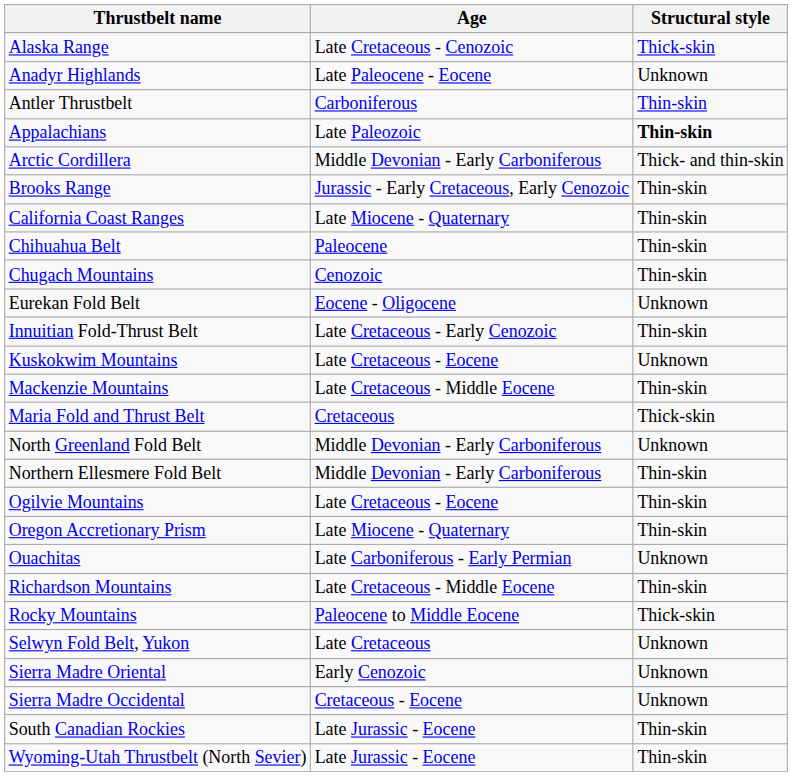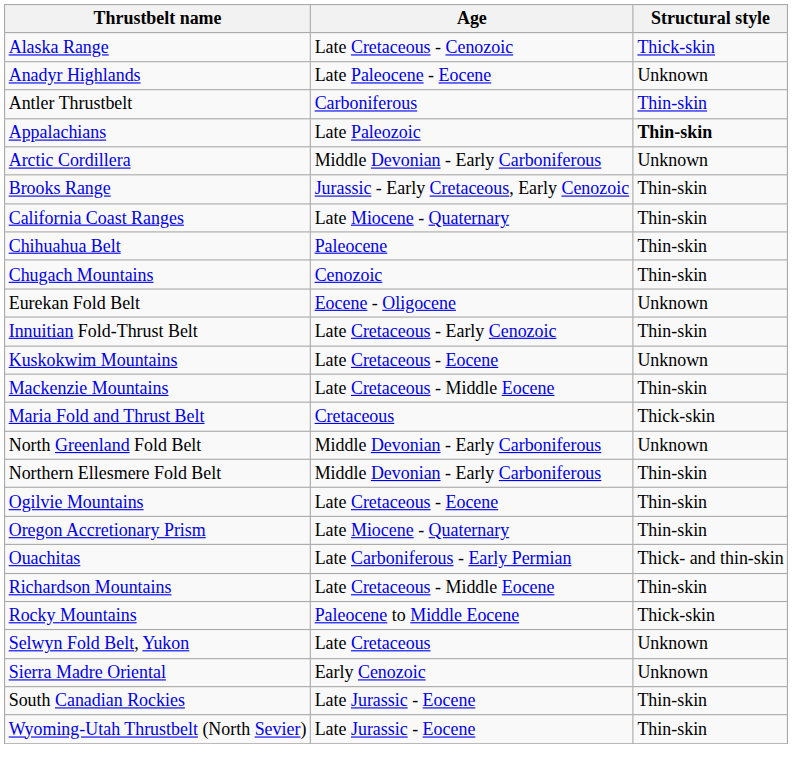Arctic Cordillera | Structural style: Thick- and thin-skin -> Unknown
Ouachitas | Structural style: Unknown -> Thick- and thin-skin
- row: Sierra Madre Occidental | Cretaceous - Eocene | Unknown
